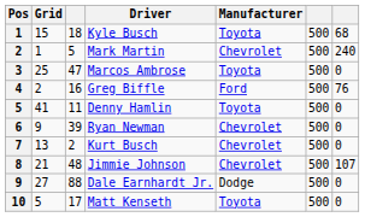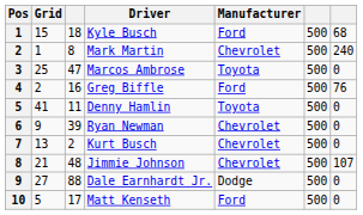Kyle Busch | Manufacturer: Toyota -> Ford
Mark Martin | column 3: 5 -> 8
Matt Kenseth | Manufacturer: Toyota -> Ford
